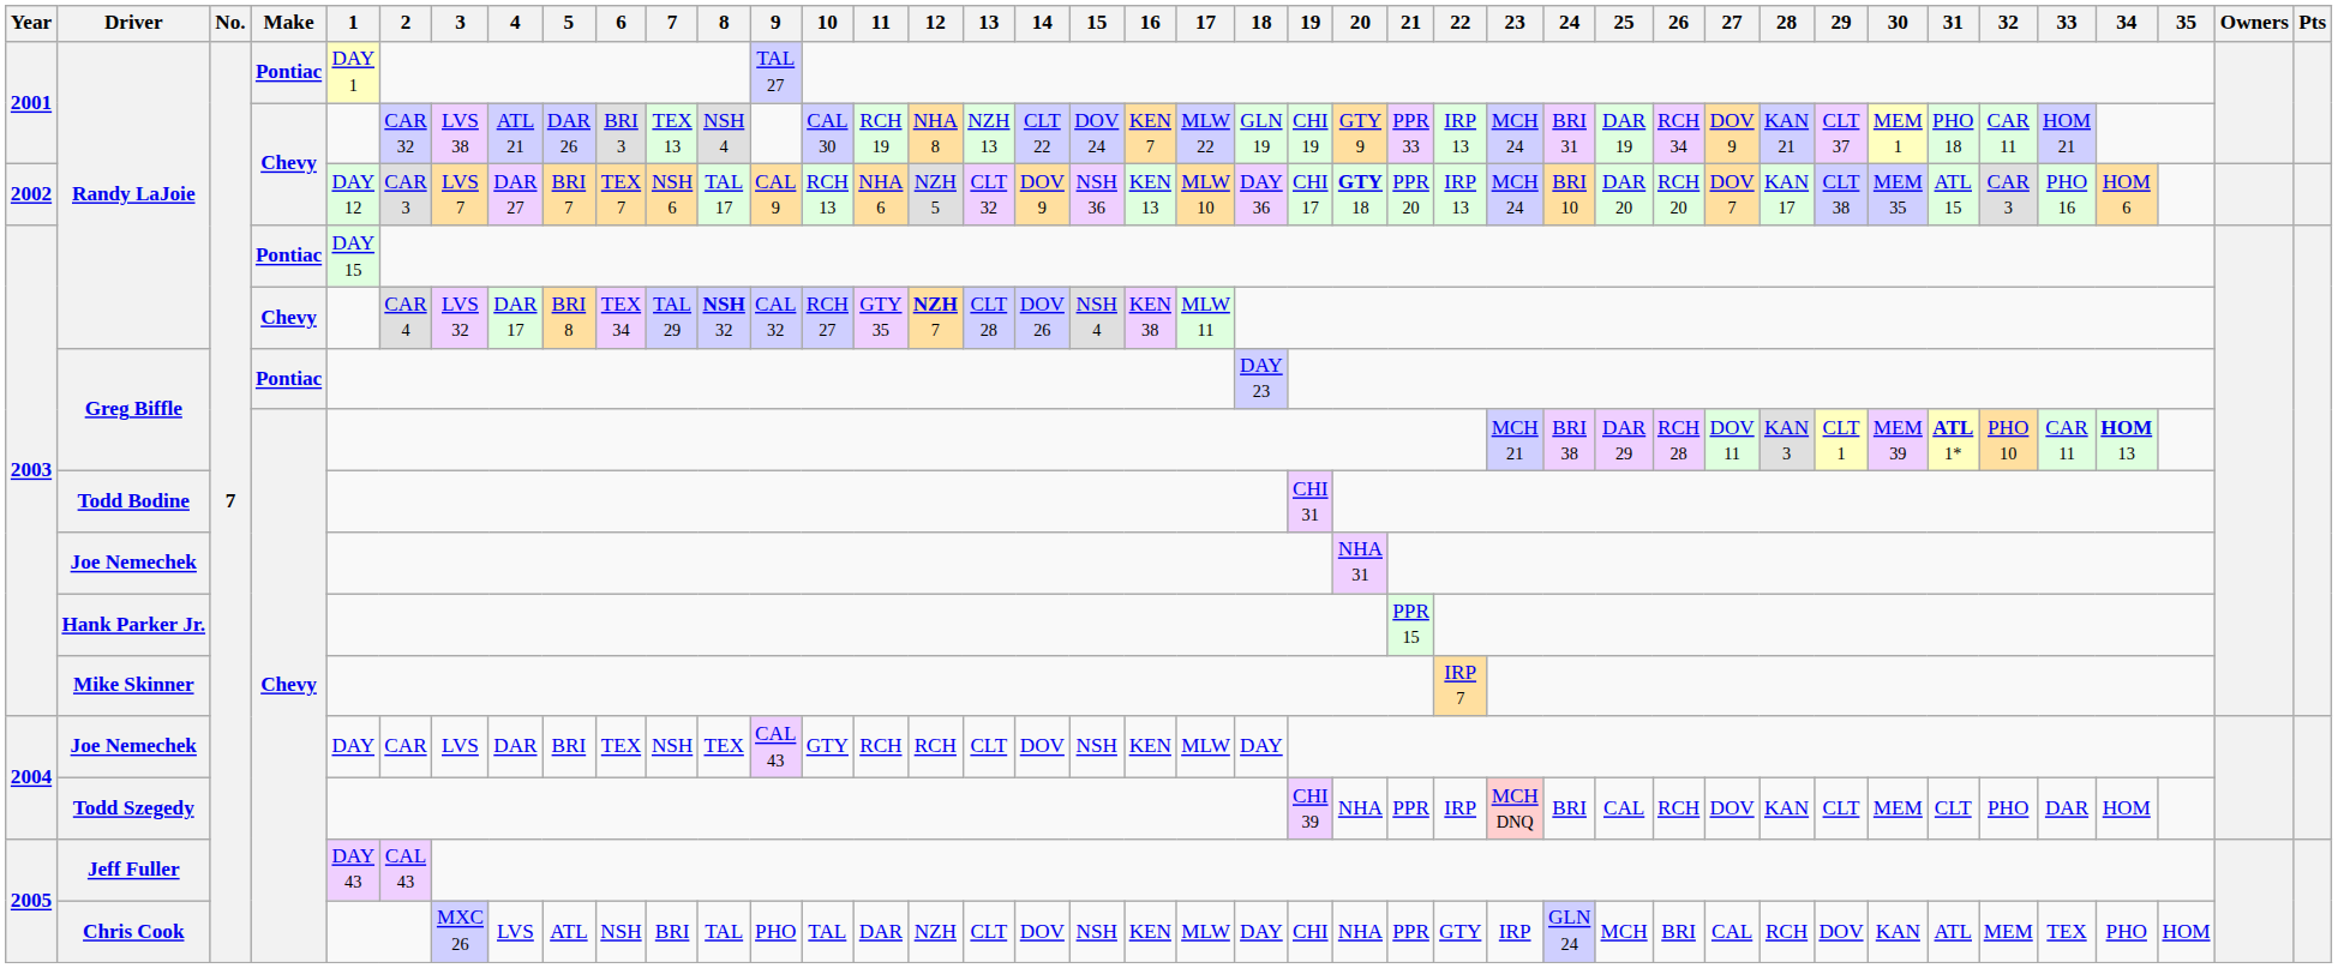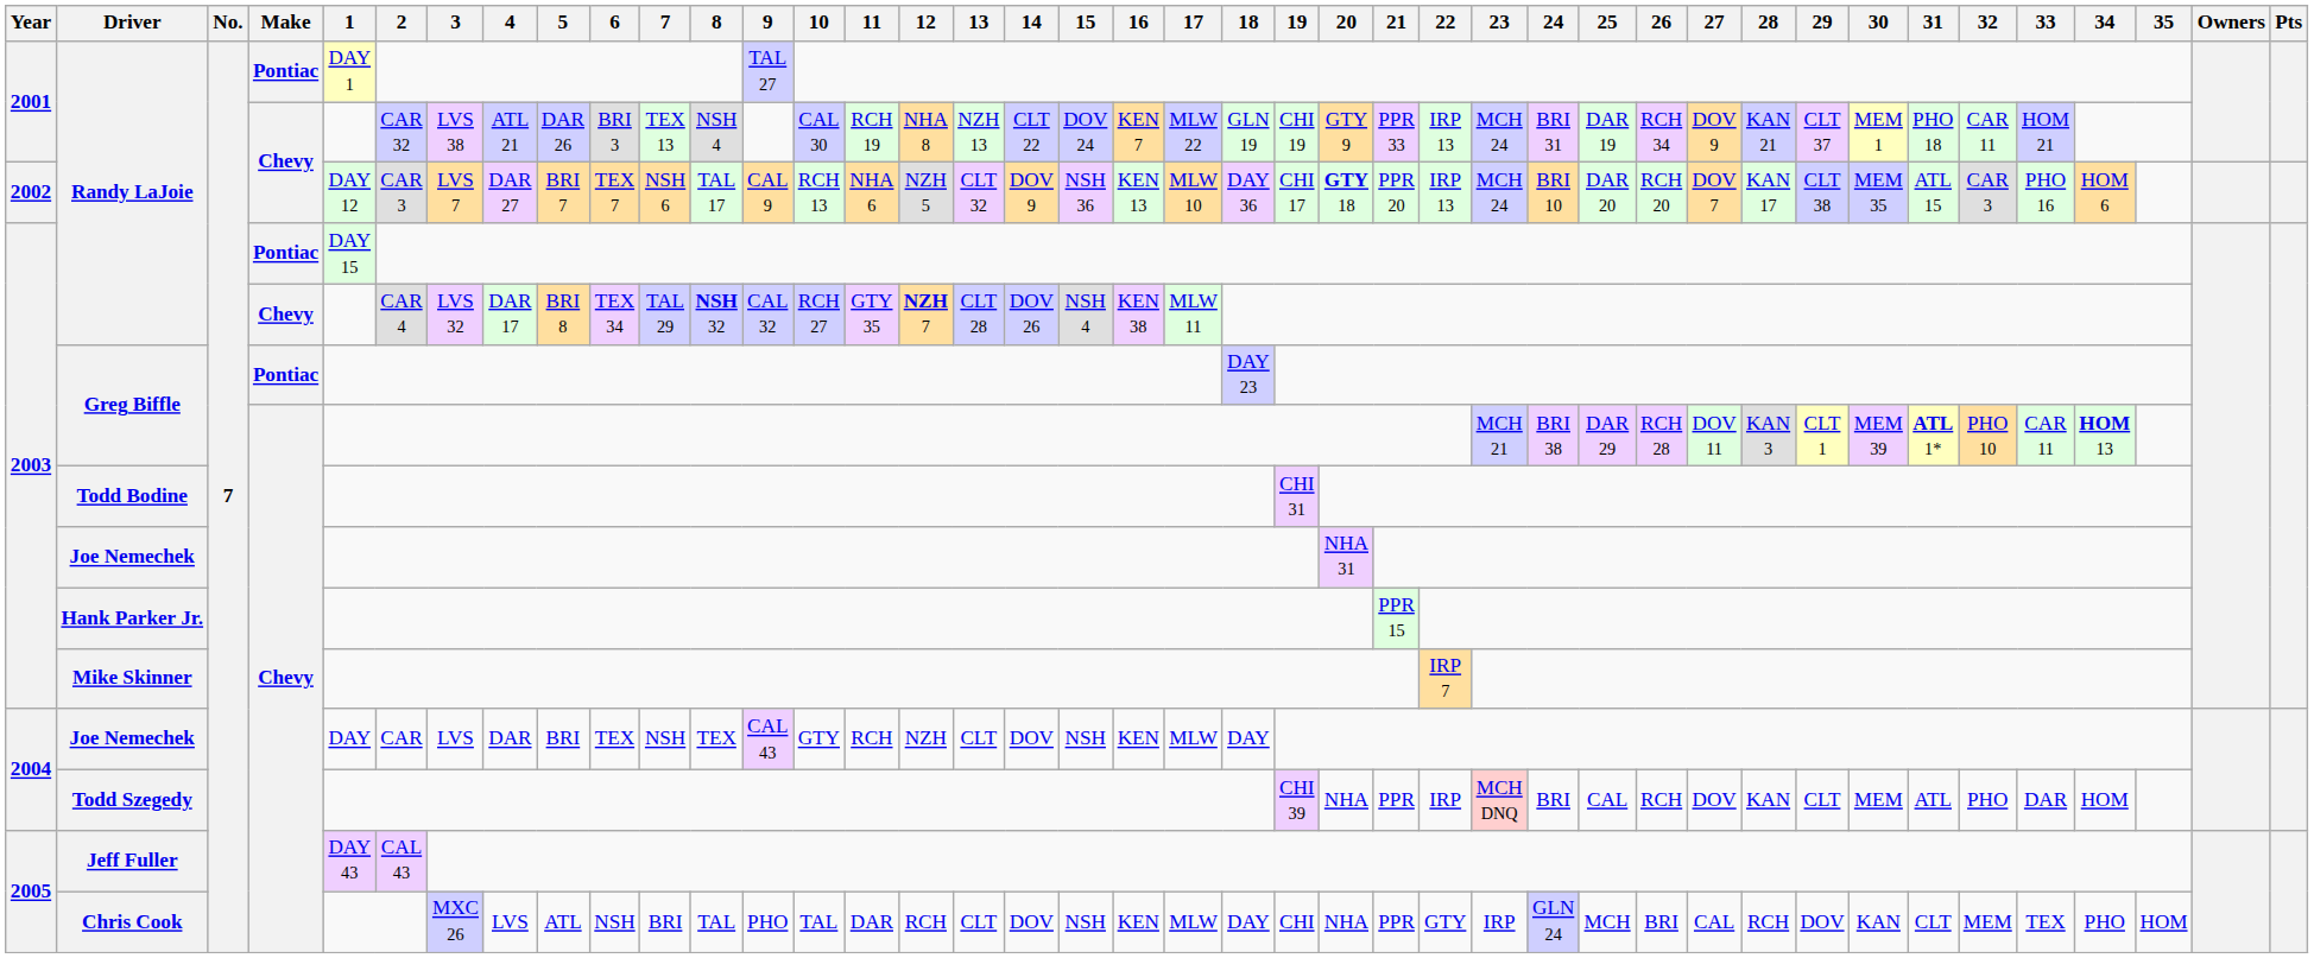2004 / Joe Nemechek | 12: RCH -> NZH
Todd Szegedy | 31: CLT -> ATL
Chris Cook | 12: NZH -> RCH
Chris Cook | 31: ATL -> CLT
